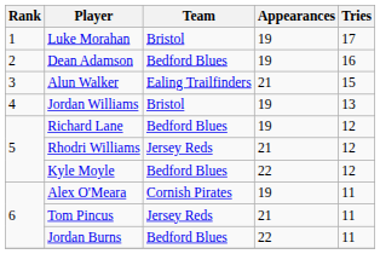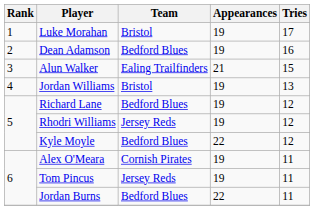Rhodri Williams | Appearances: 21 -> 19
Tom Pincus | Appearances: 21 -> 19
